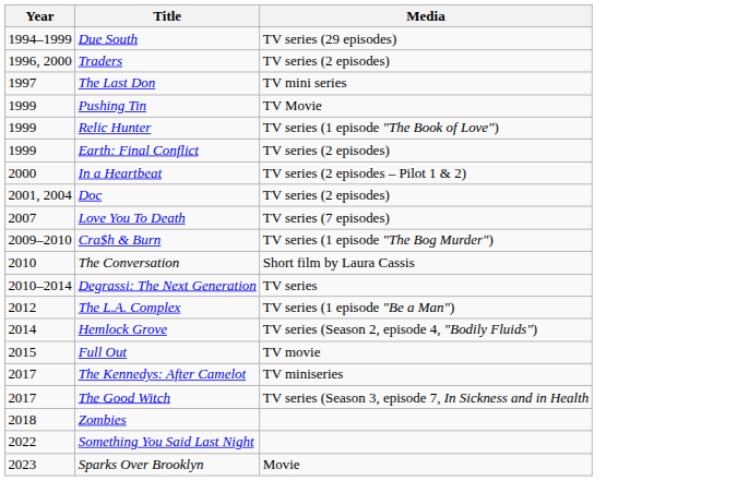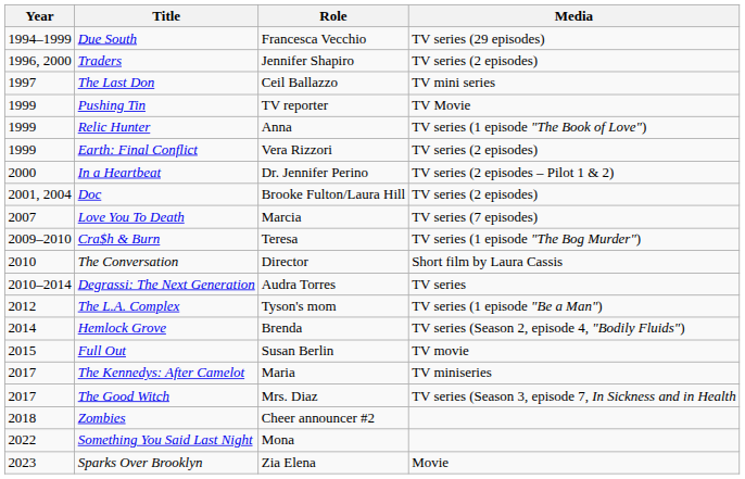+ column: Role | Francesca Vecchio | Jennifer Shapiro | Ceil Ballazzo | TV reporter | Anna | Vera Rizzori | Dr. Jennifer Perino | Brooke Fulton/Laura Hill | Marcia | Teresa | Director | Audra Torres | Tyson's mom | Brenda | Susan Berlin | Maria | Mrs. Diaz | Cheer announcer #2 | Mona | Zia Elena
